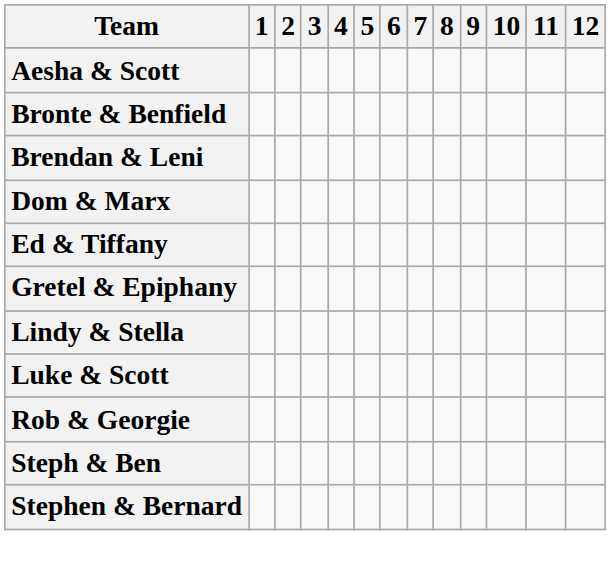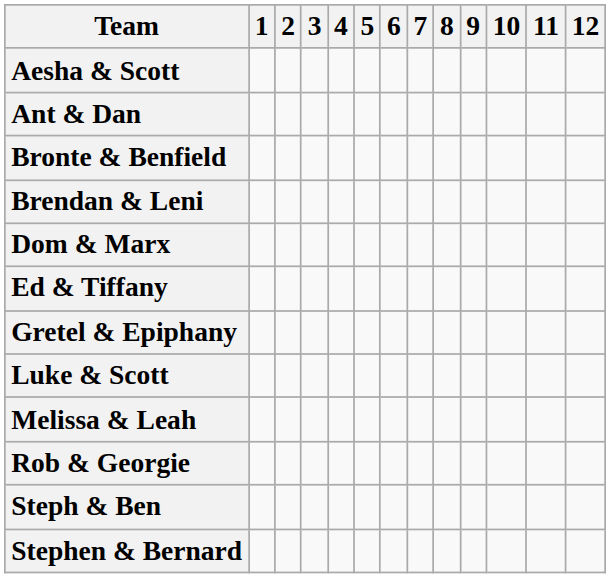+ row: Ant & Dan
- row: Lindy & Stella
+ row: Melissa & Leah
